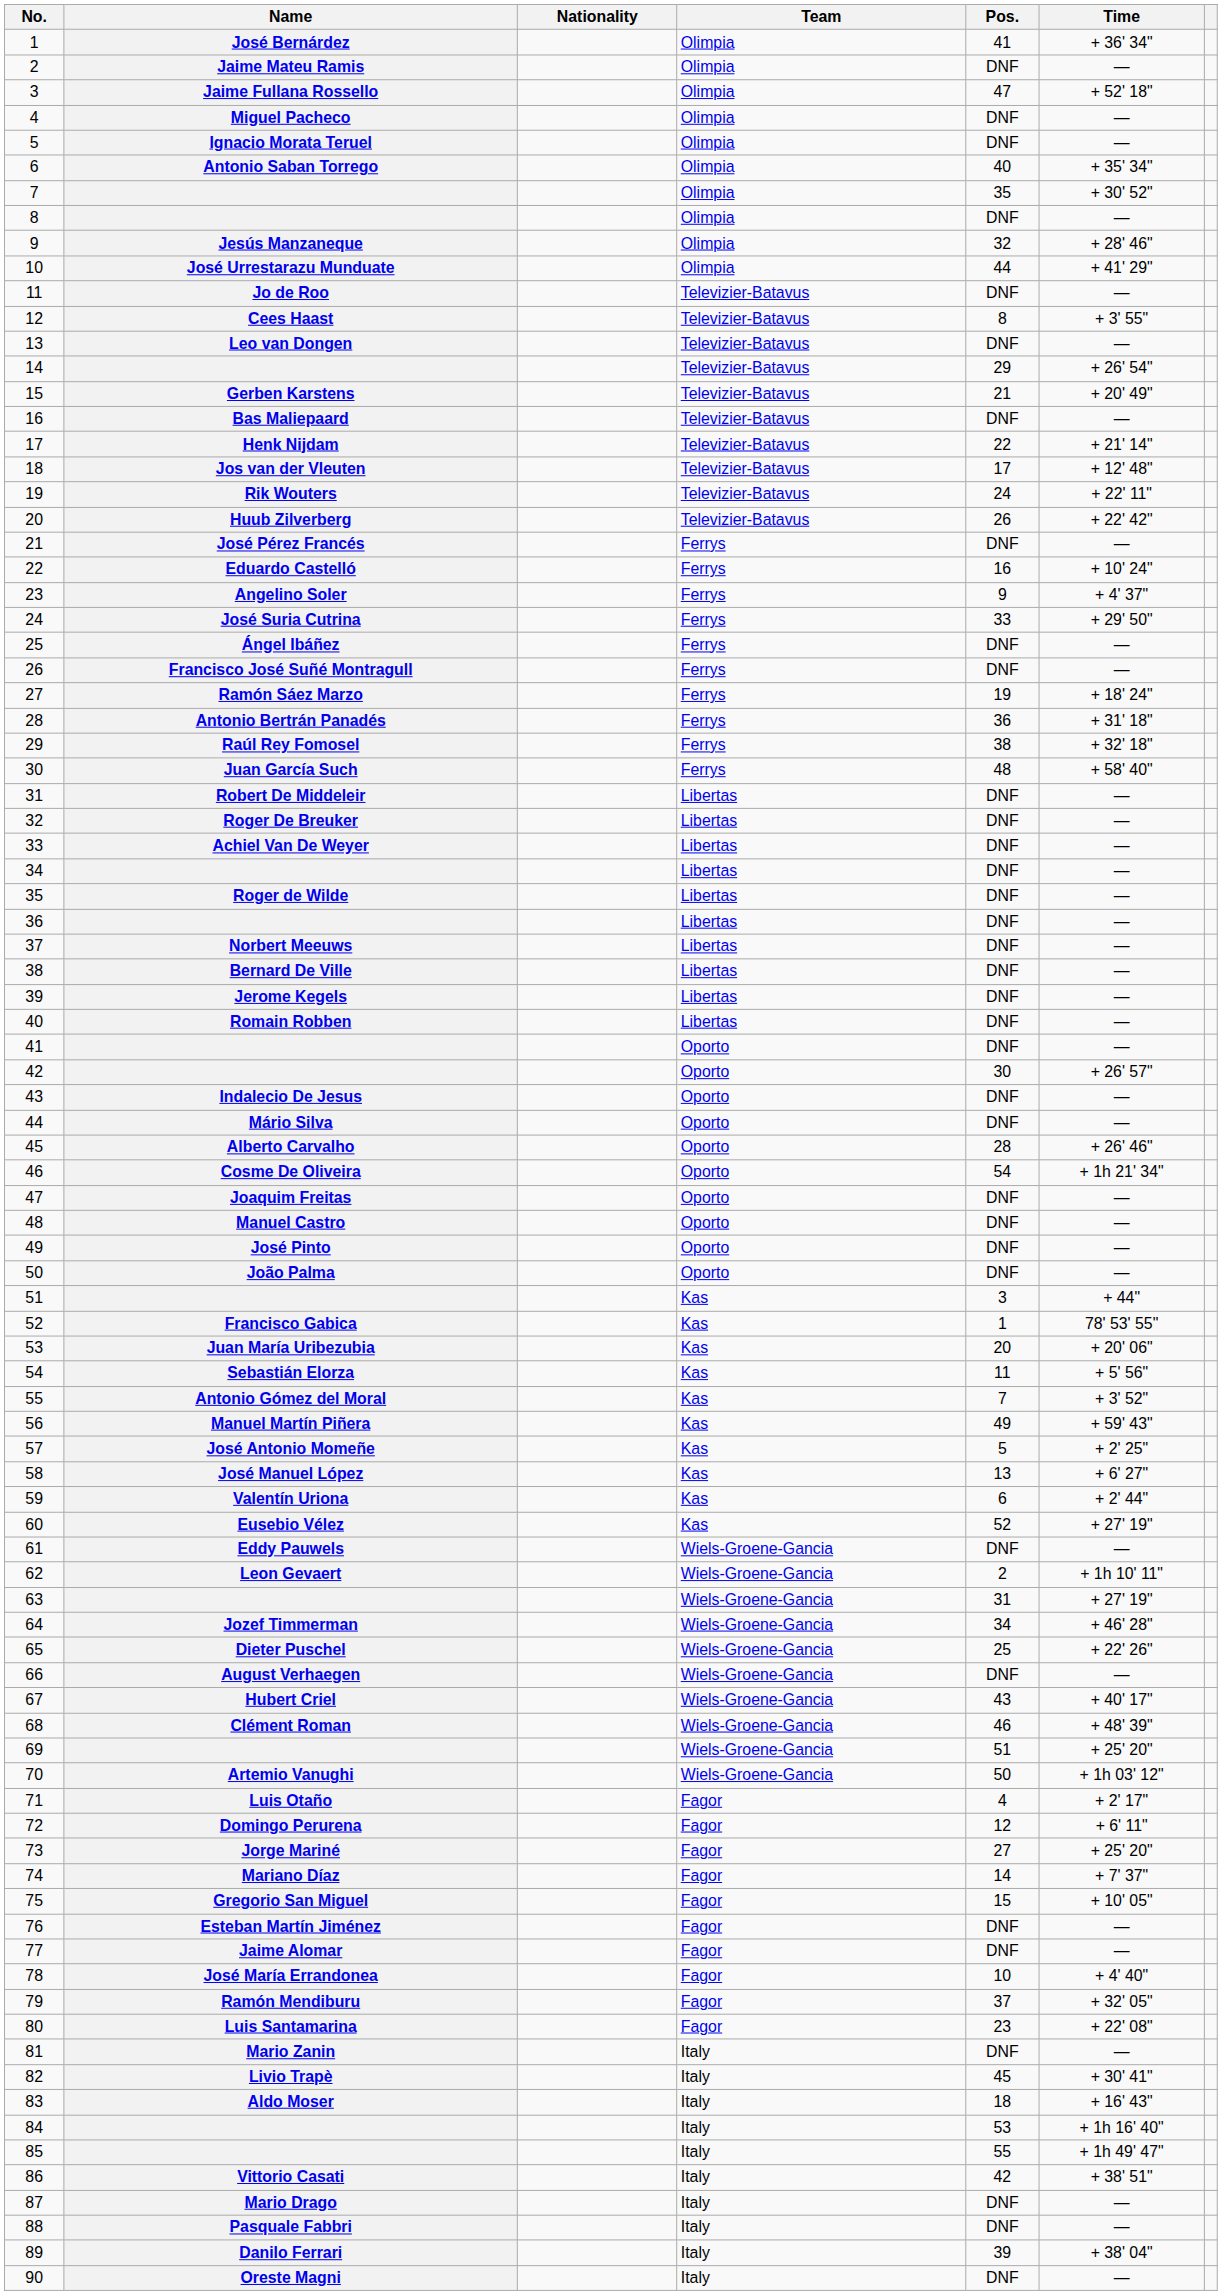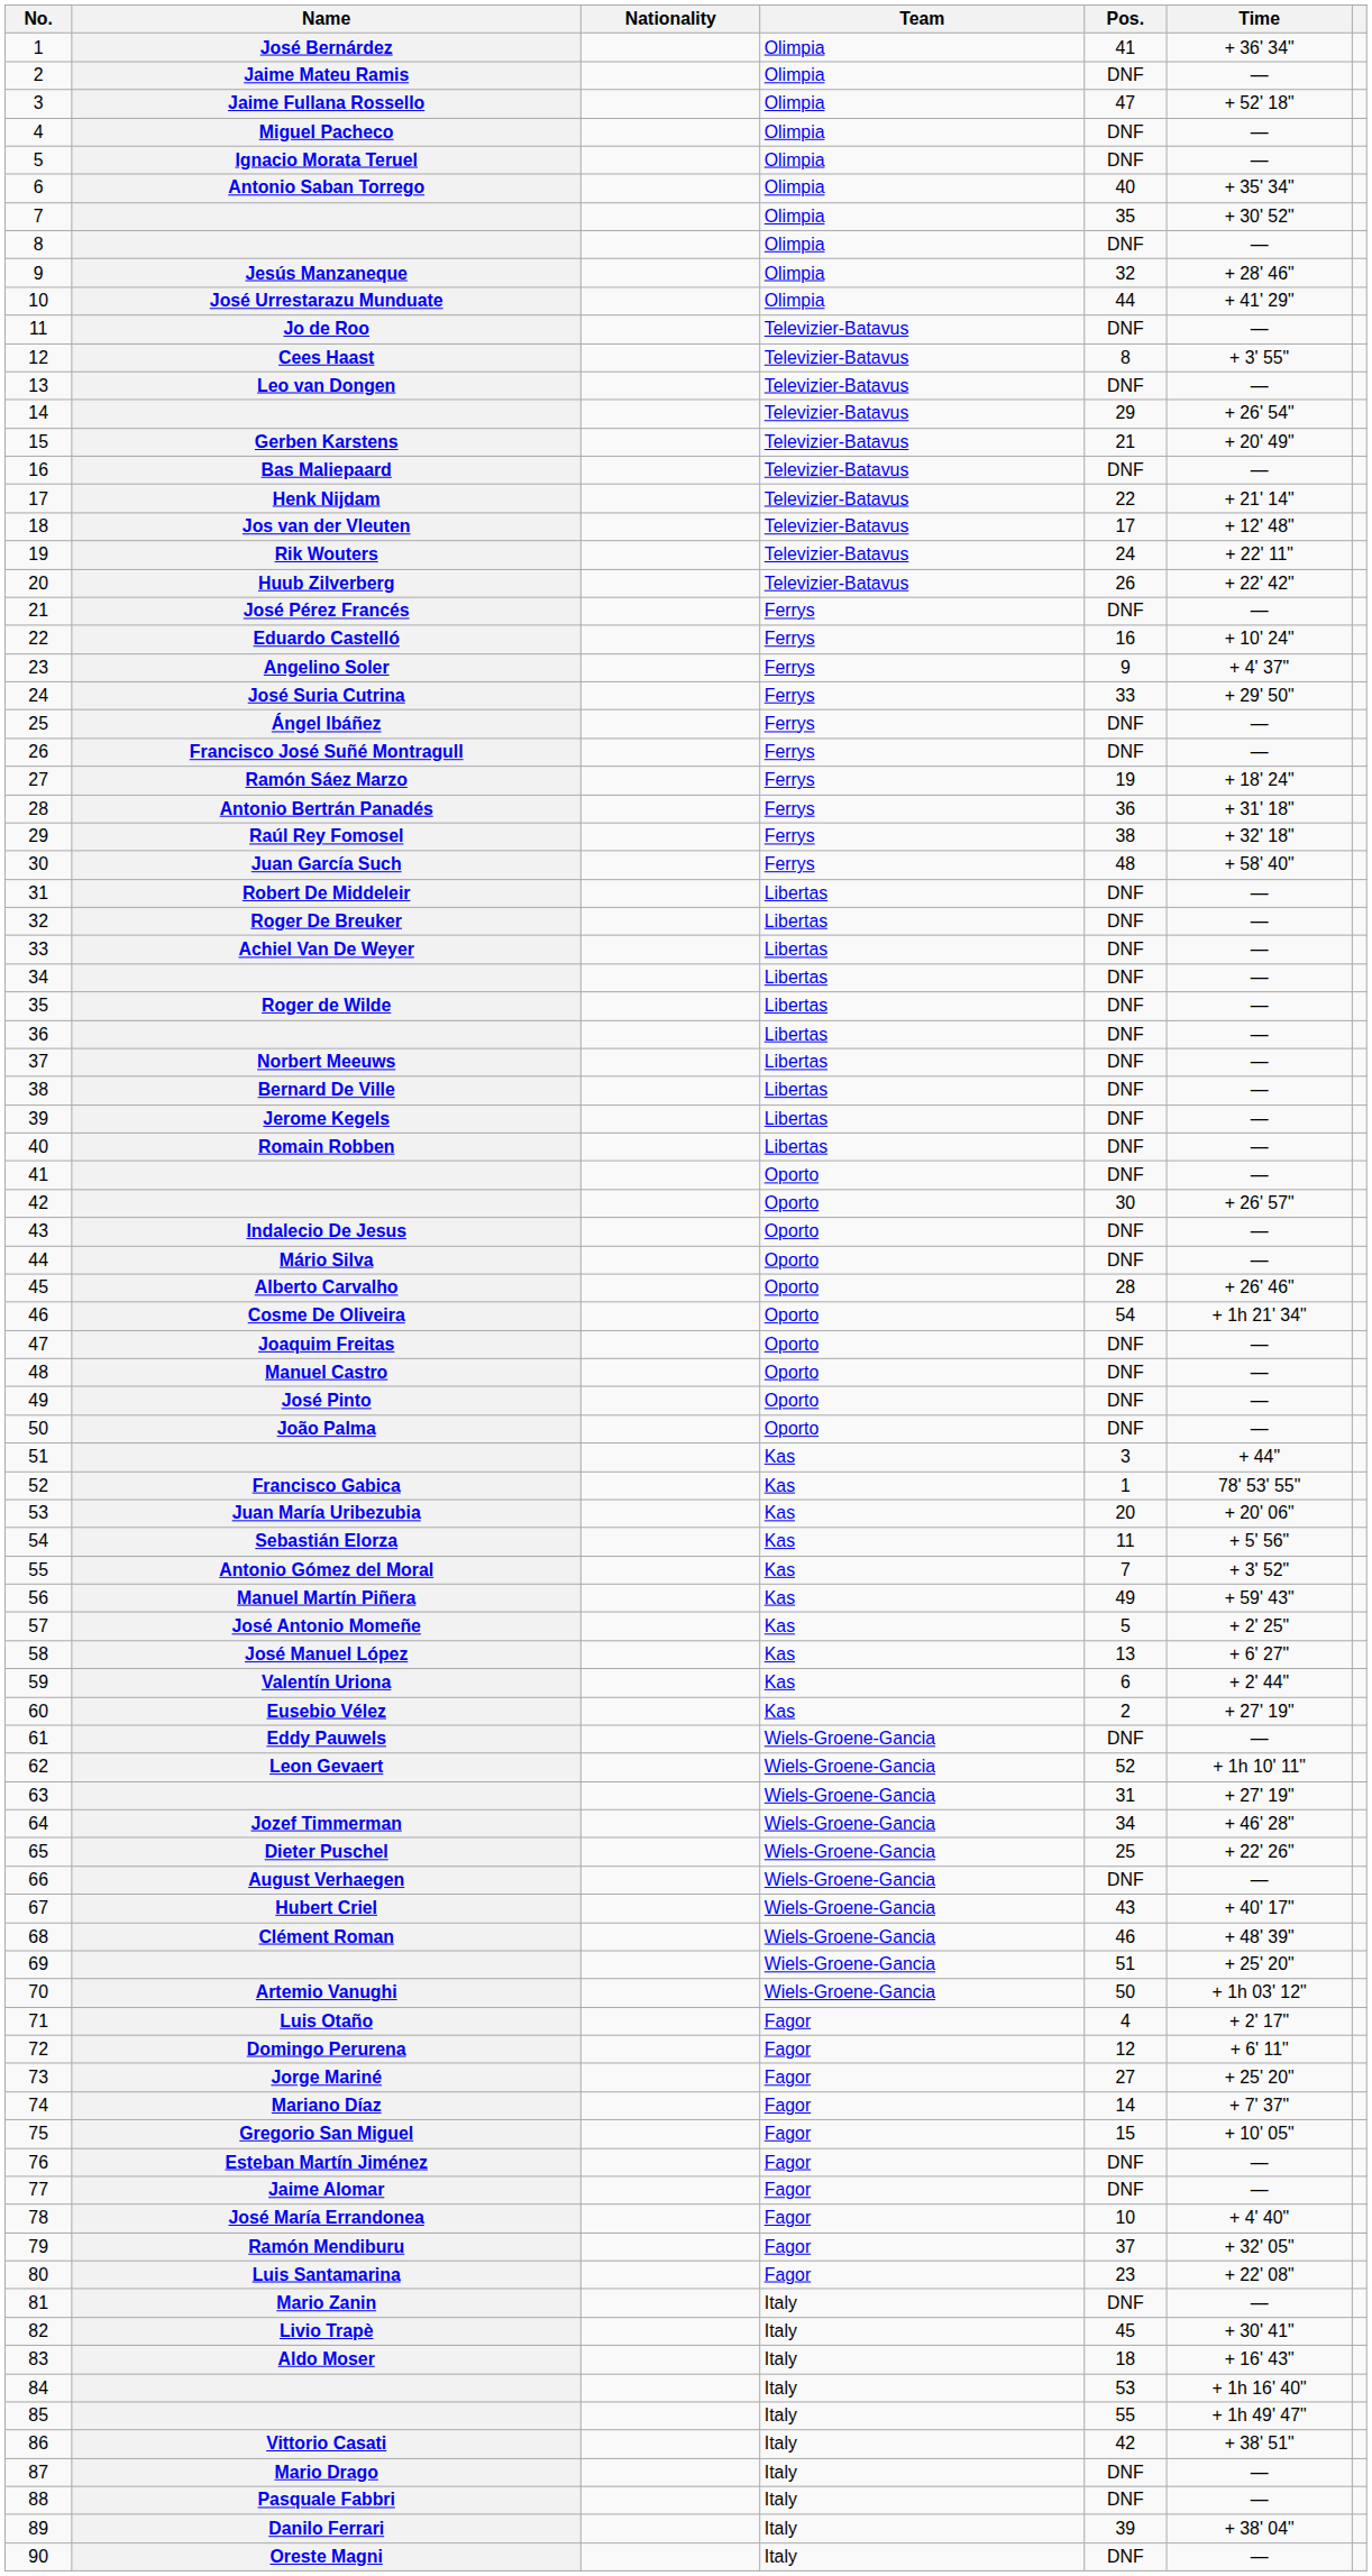60 | Pos.: 52 -> 2
62 | Pos.: 2 -> 52
